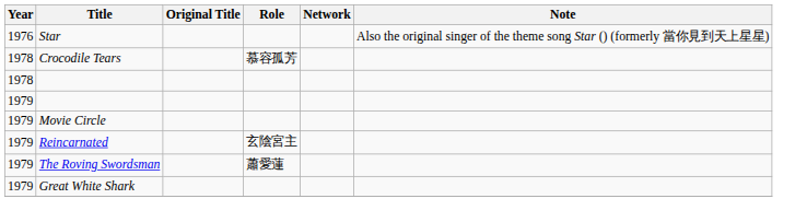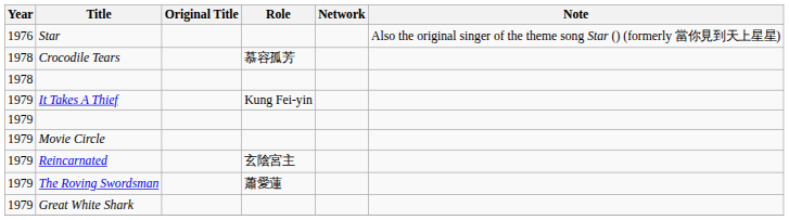+ row: 1979 | It Takes A Thief | Kung Fei-yin
